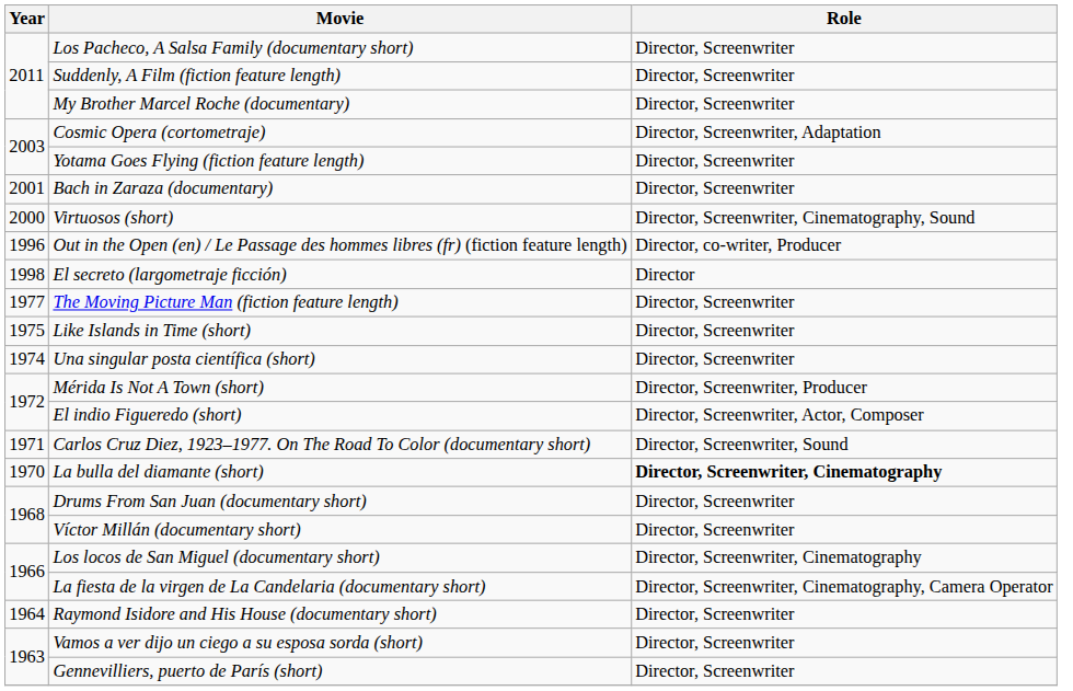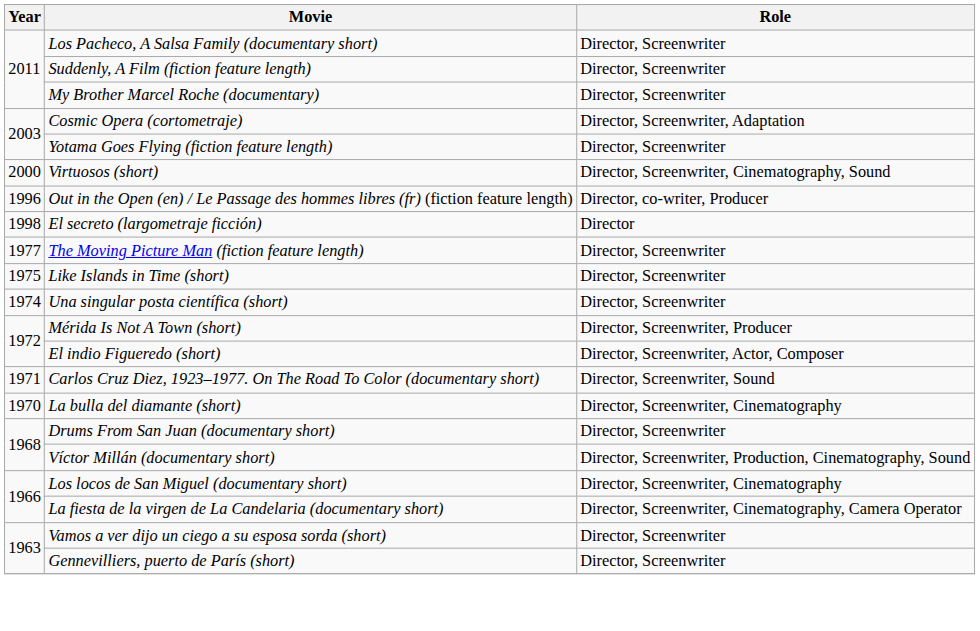- row: 2001 | Bach in Zaraza (documentary) | Director, Screenwriter
La bulla del diamante (short) | Role: bold -> normal
Víctor Millán (documentary short) | Role: Director, Screenwriter -> Director, Screenwriter, Production, Cinematography, Sound
- row: 1964 | Raymond Isidore and His House (documentary short) | Director, Screenwriter
